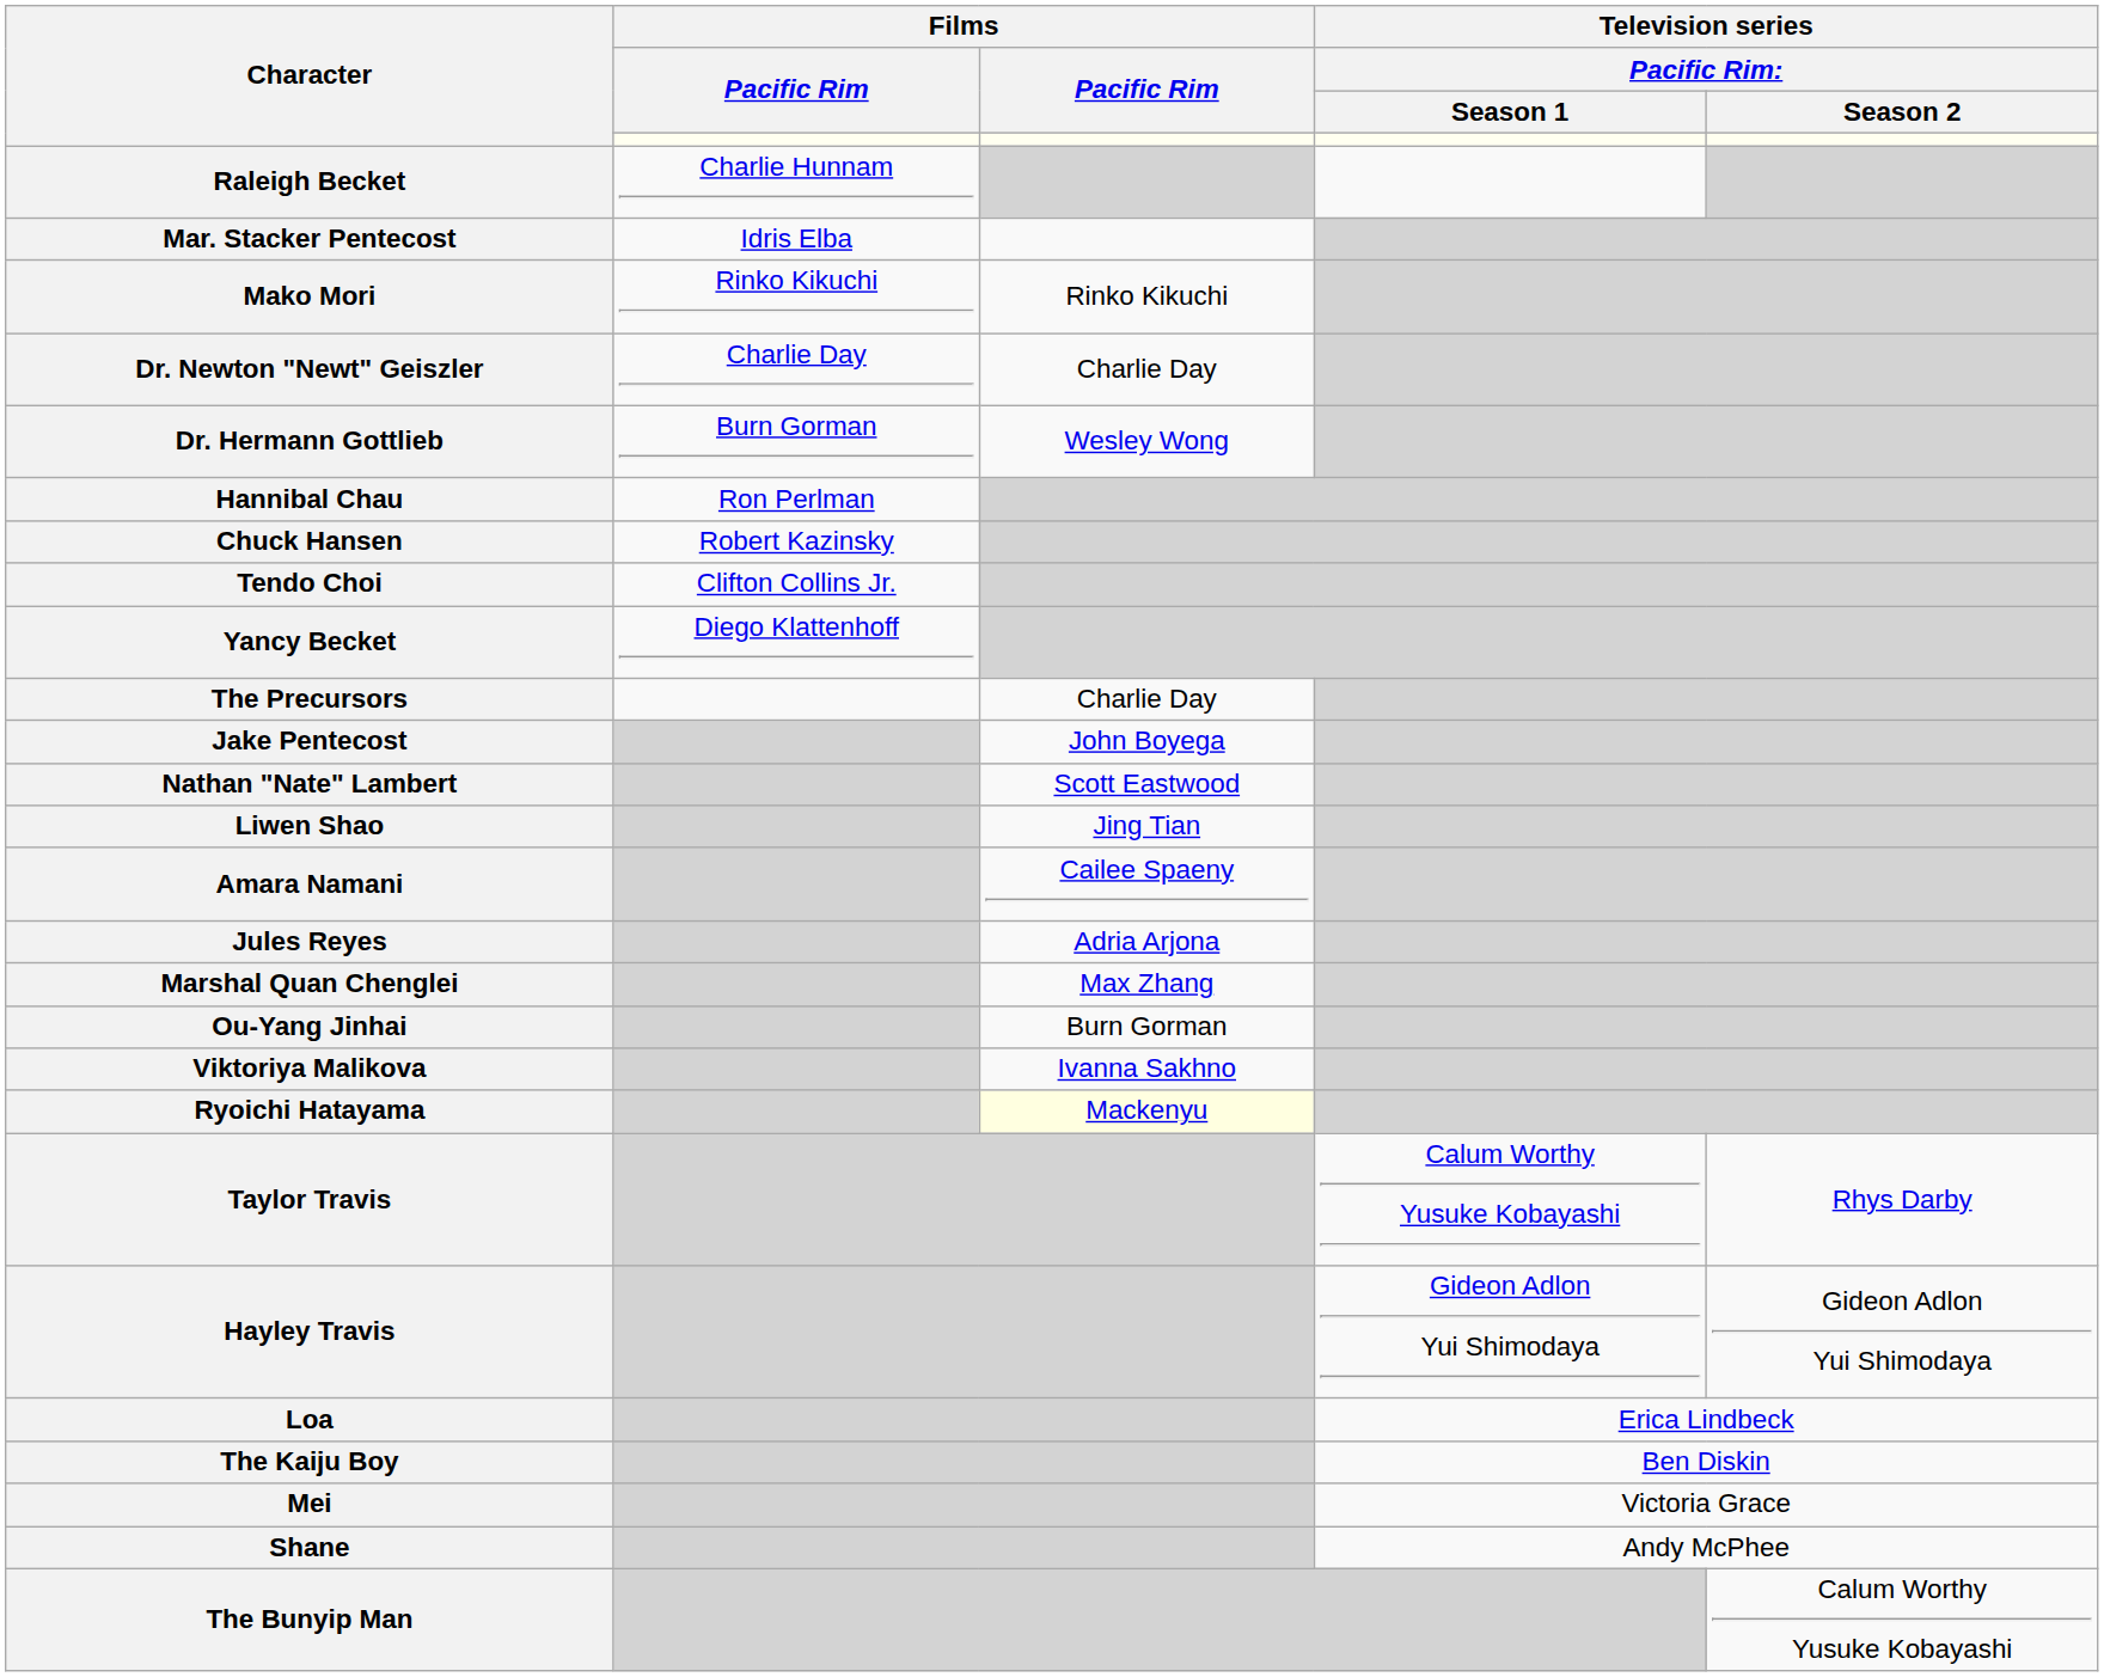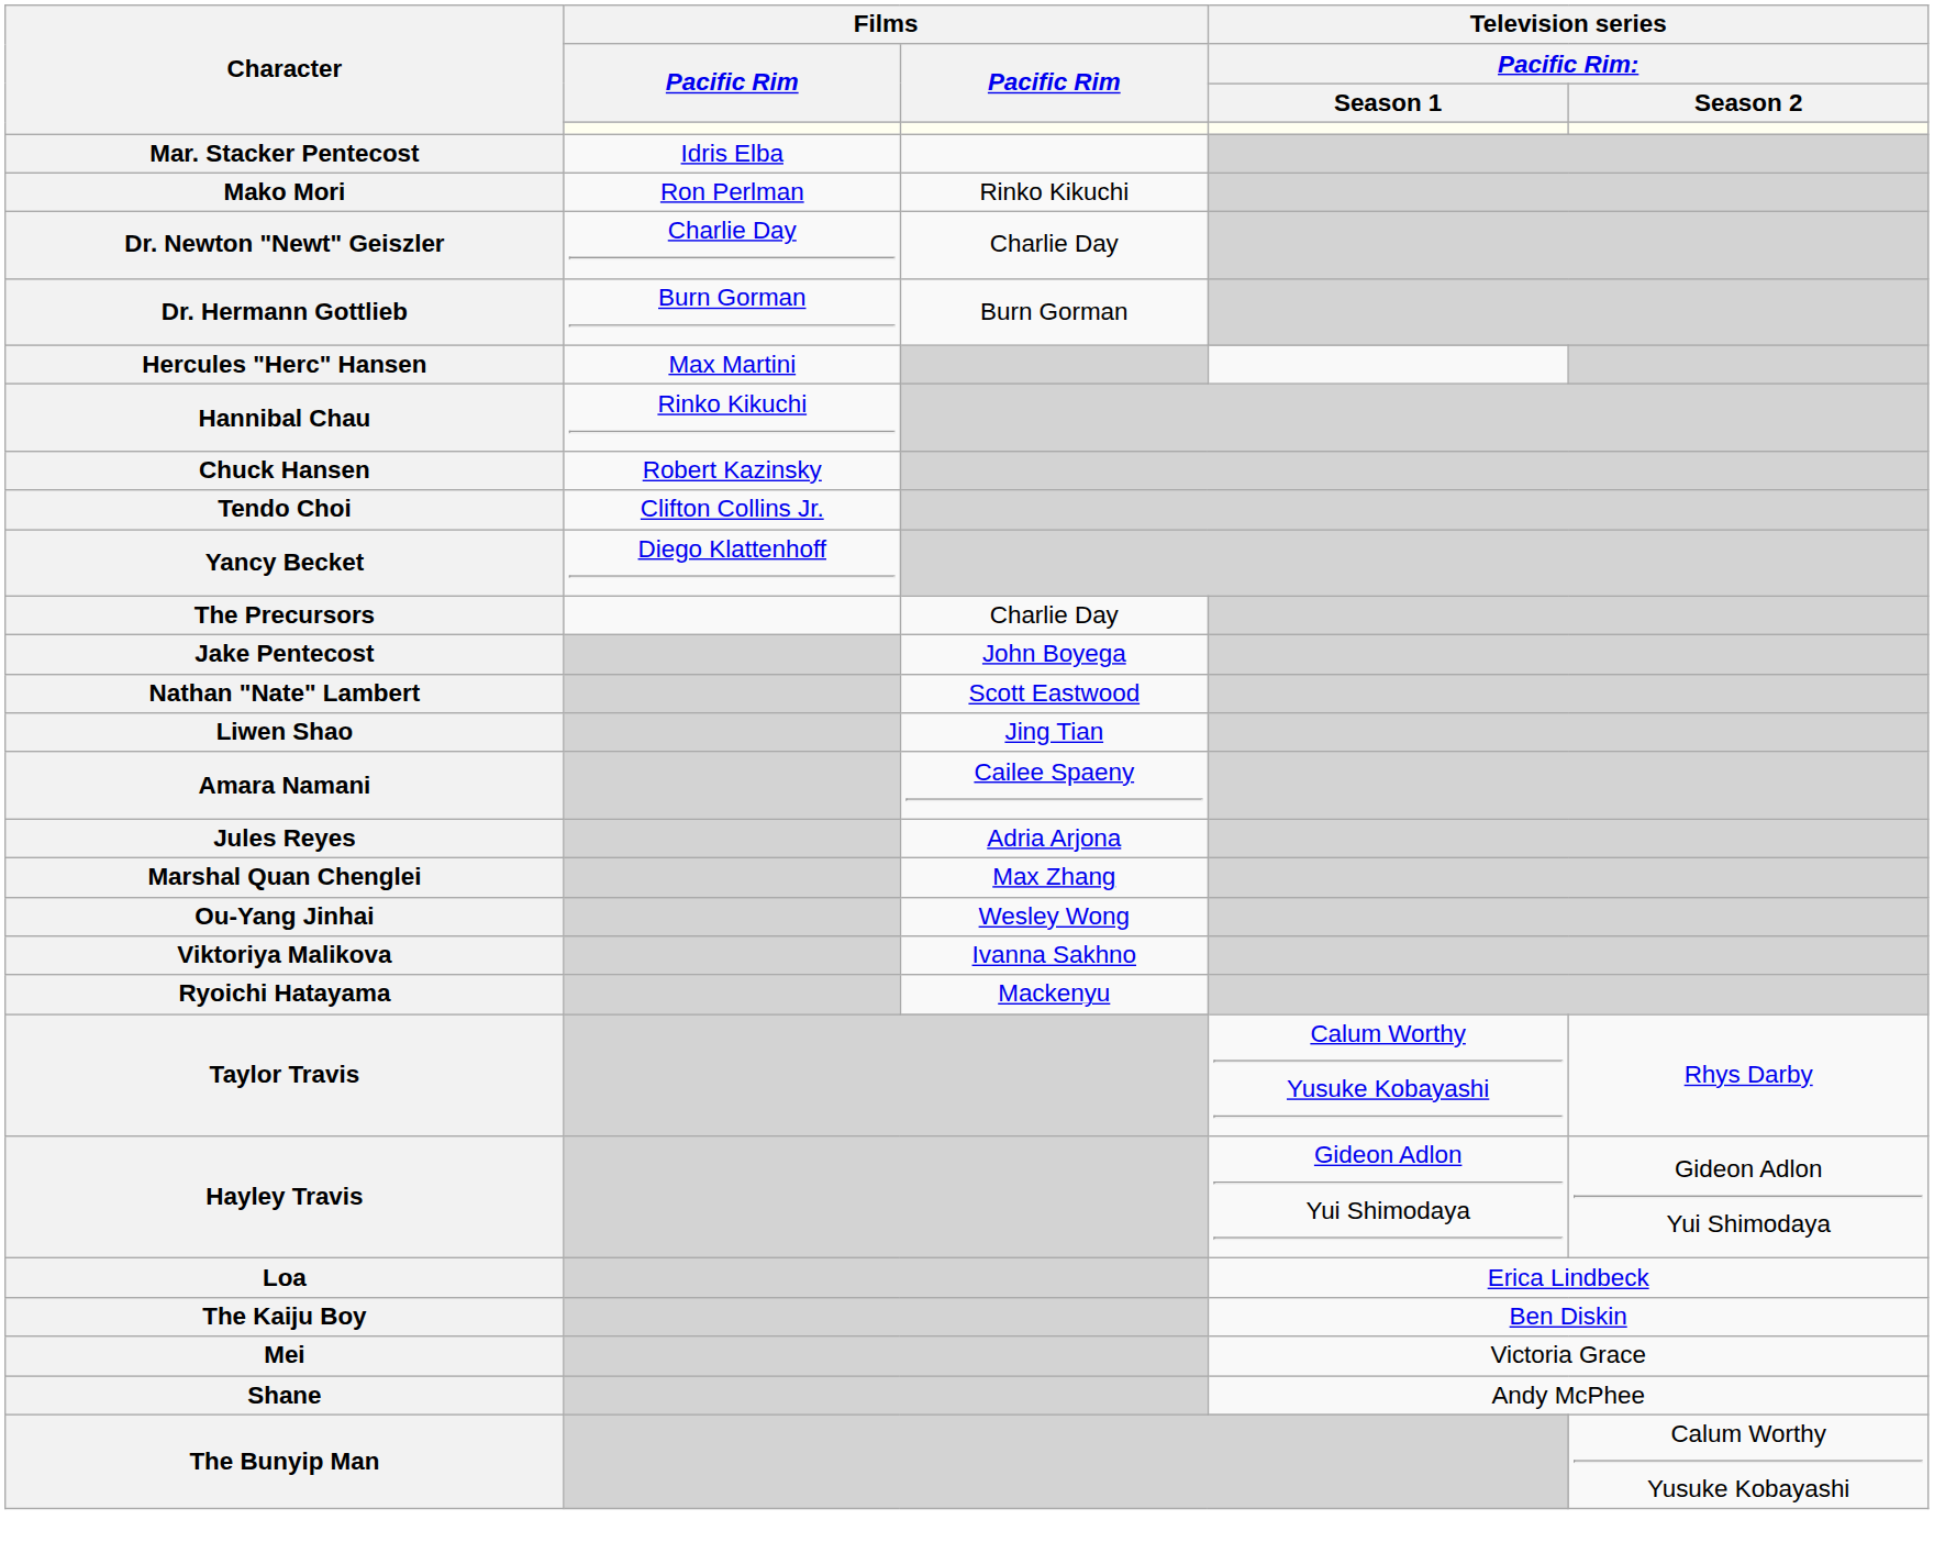- row: Raleigh Becket | Charlie Hunnam
Mako Mori | column 2: Rinko Kikuchi -> Ron Perlman
Dr. Hermann Gottlieb | column 3: Wesley Wong -> Burn Gorman
+ row: Hercules "Herc" Hansen | Max Martini
Hannibal Chau | column 2: Ron Perlman -> Rinko Kikuchi
Ou-Yang Jinhai | column 3: Burn Gorman -> Wesley Wong
Ryoichi Hatayama | column 3: lightyellow background -> no background
